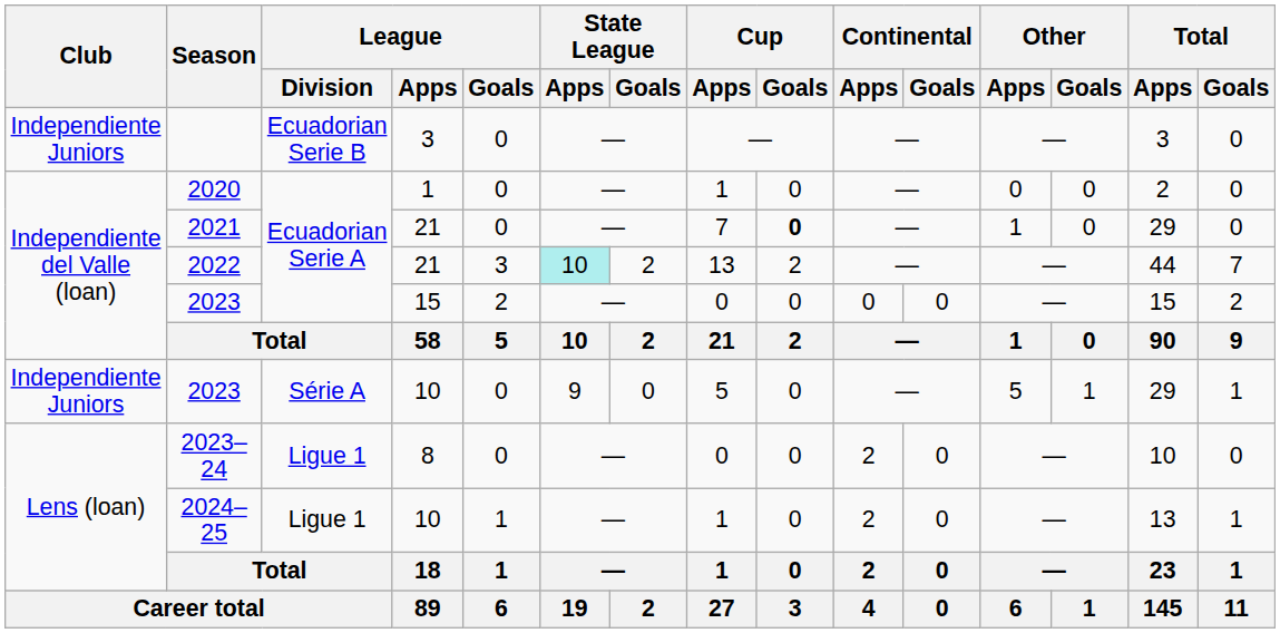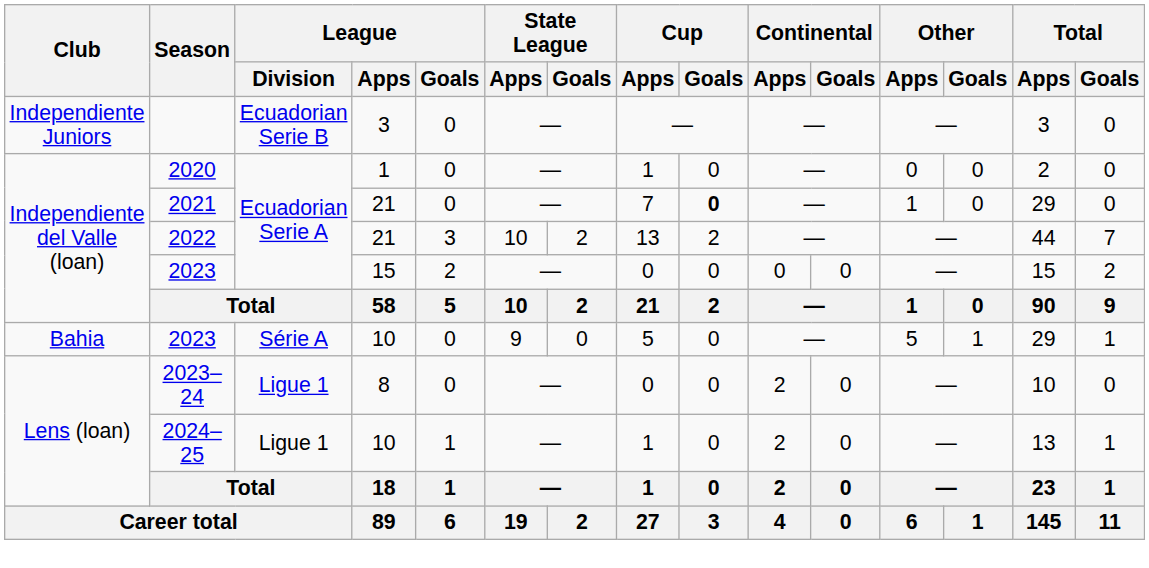2022 | State League / Apps: paleturquoise background -> no background
2023 / 10 | Club: Independiente Juniors -> Bahia
